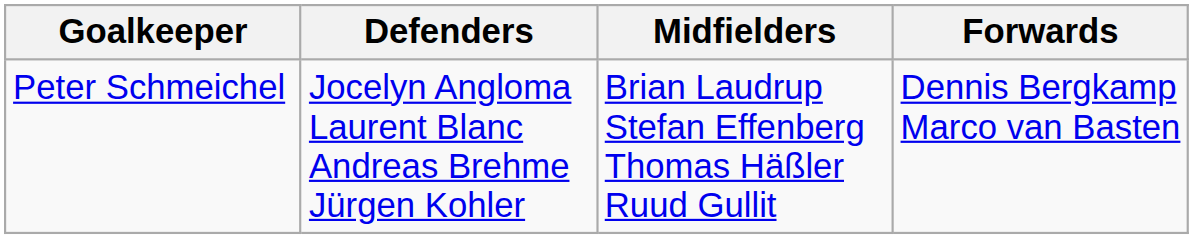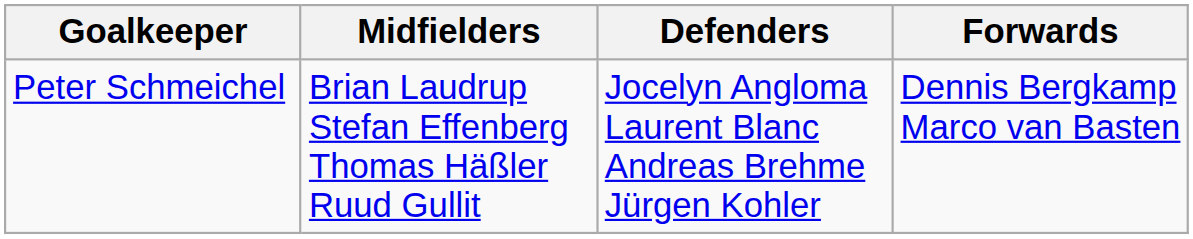columns swapped: Defenders <-> Midfielders
